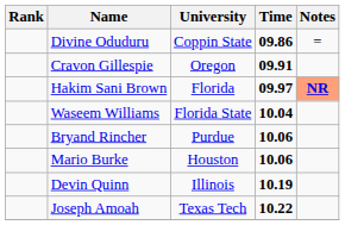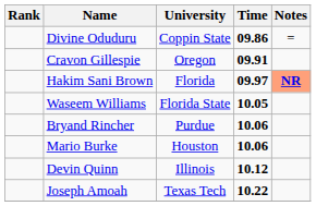Waseem Williams | Time: 10.04 -> 10.05
Devin Quinn | Time: 10.19 -> 10.12
